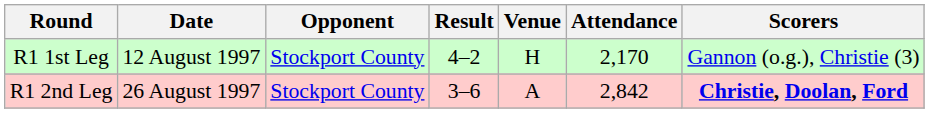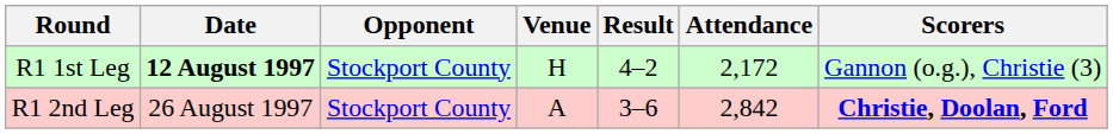columns swapped: Venue <-> Result
R1 1st Leg | Date: normal -> bold
R1 1st Leg | Attendance: 2,170 -> 2,172
